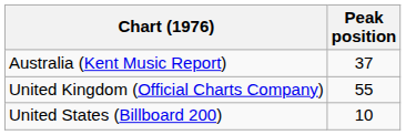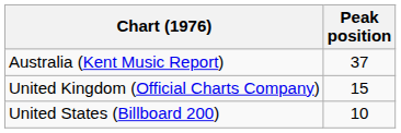United Kingdom (Official Charts Company) | Peak position: 55 -> 15
